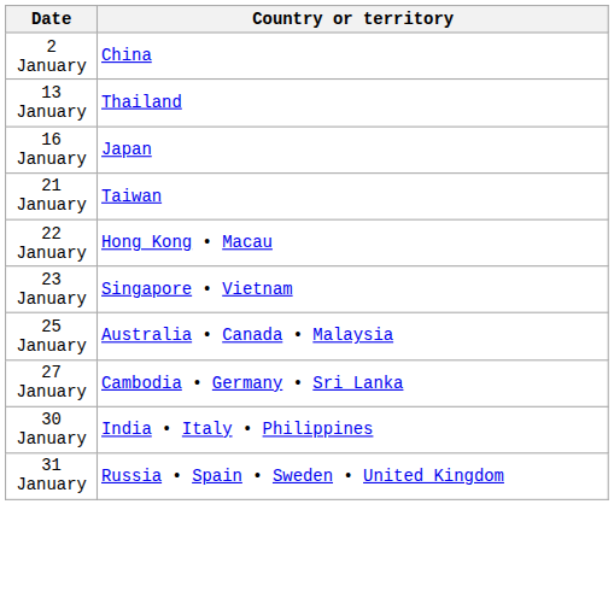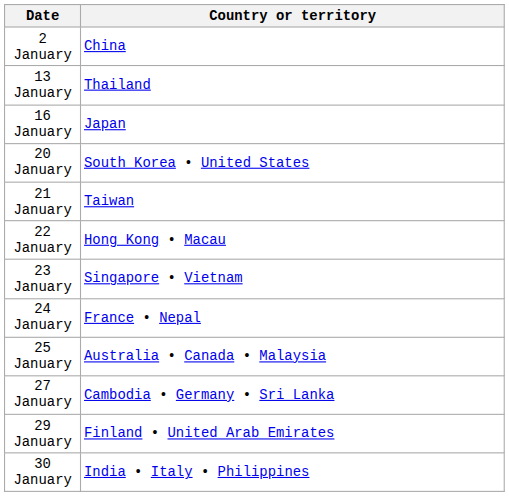+ row: 20 January | South Korea • United States
+ row: 24 January | France • Nepal
+ row: 29 January | Finland • United Arab Emirates
- row: 31 January | Russia • Spain • Sweden • United Kingdom
